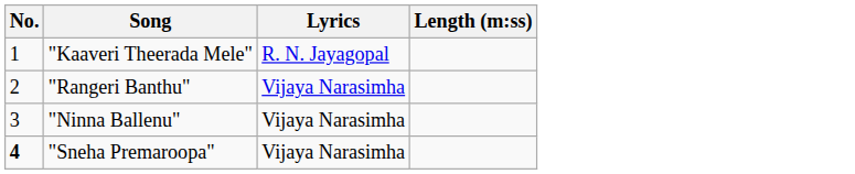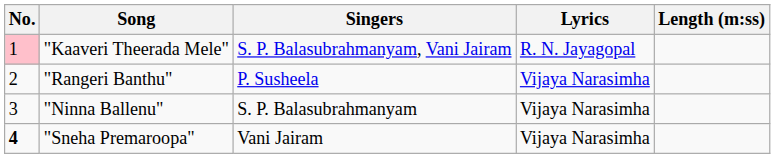+ column: Singers | S. P. Balasubrahmanyam, Vani Jairam | P. Susheela | S. P. Balasubrahmanyam | Vani Jairam
"Kaaveri Theerada Mele" | No.: no background -> pink background
